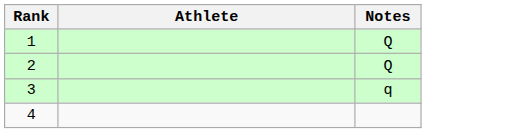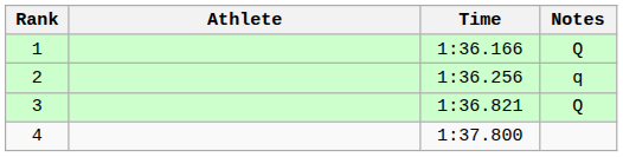+ column: Time | 1:36.166 | 1:36.256 | 1:36.821 | 1:37.800
2 | Notes: Q -> q
3 | Notes: q -> Q
